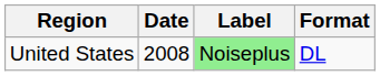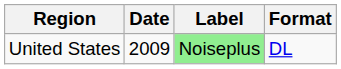United States | Date: 2008 -> 2009
